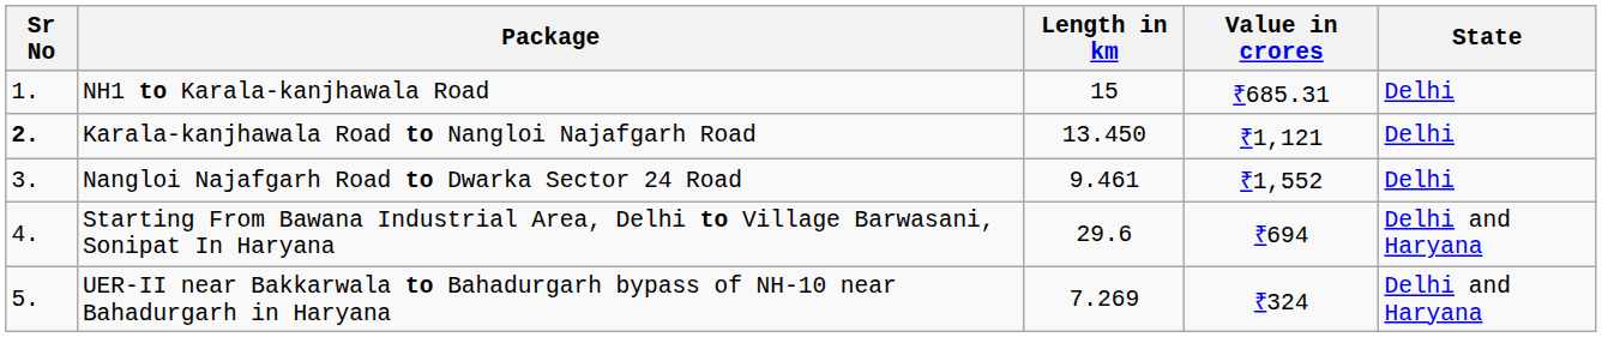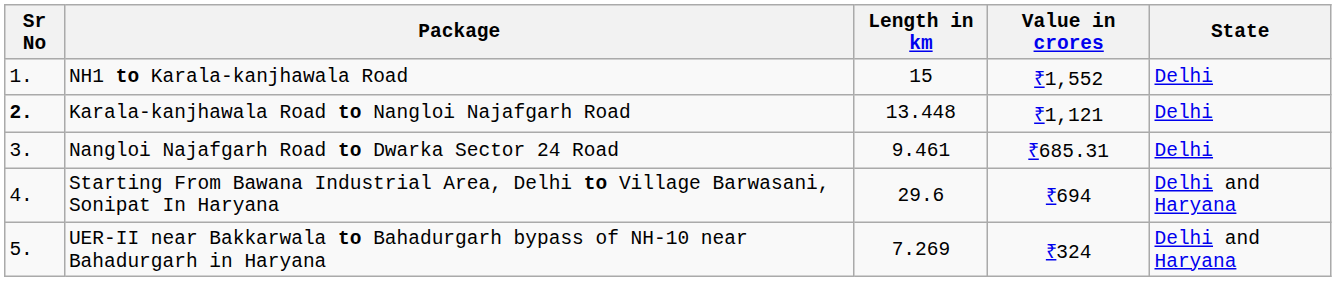NH1 to Karala-kanjhawala Road | Value in crores: ₹685.31 -> ₹1,552
Karala-kanjhawala Road to Nangloi Najafgarh Road | Length in km: 13.450 -> 13.448
Nangloi Najafgarh Road to Dwarka Sector 24 Road | Value in crores: ₹1,552 -> ₹685.31
